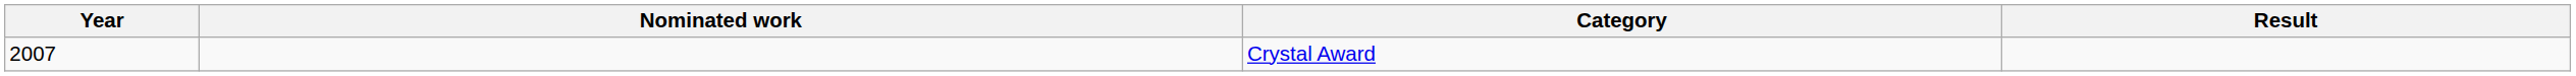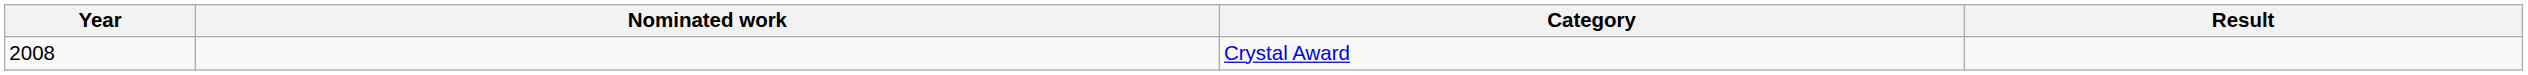Crystal Award | Year: 2007 -> 2008
